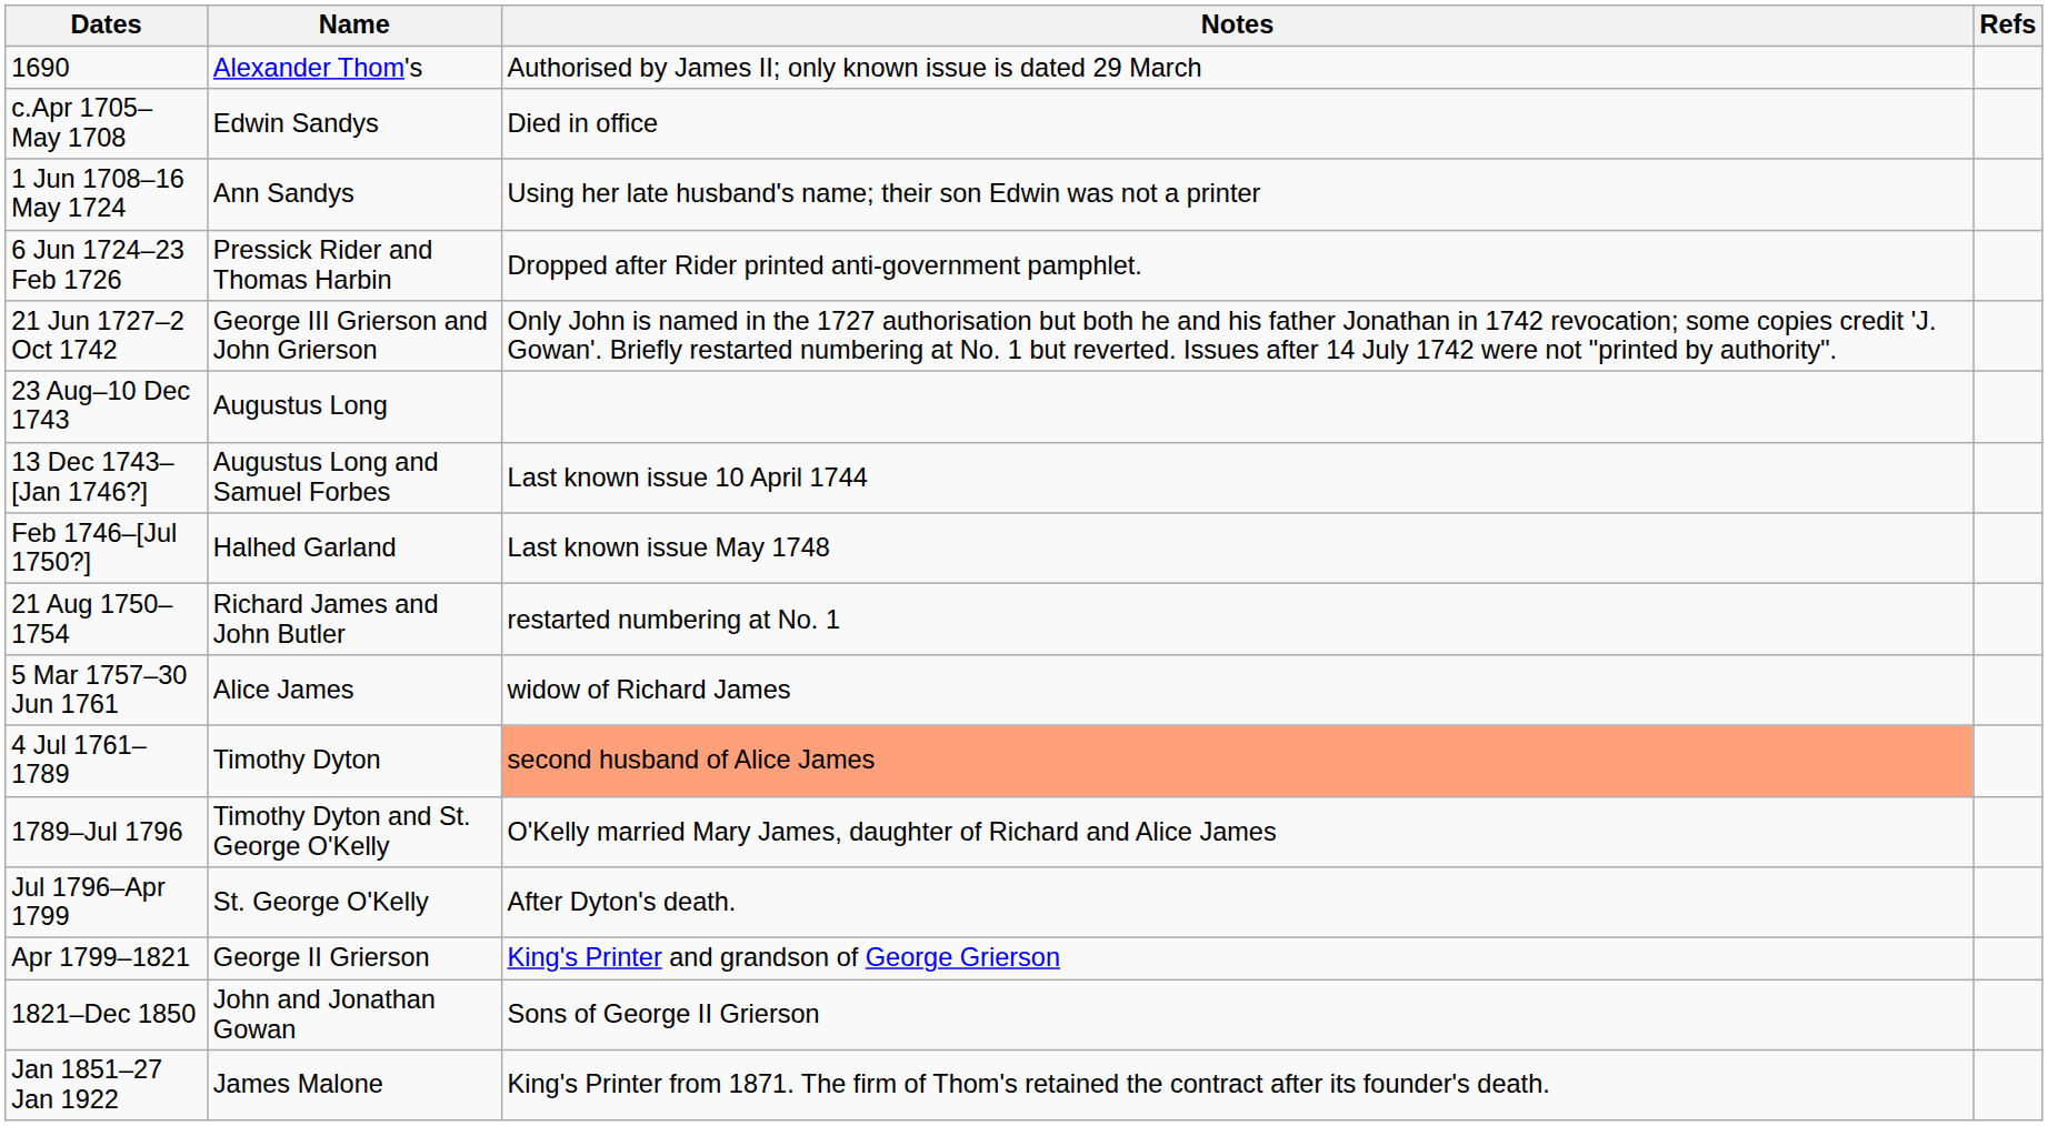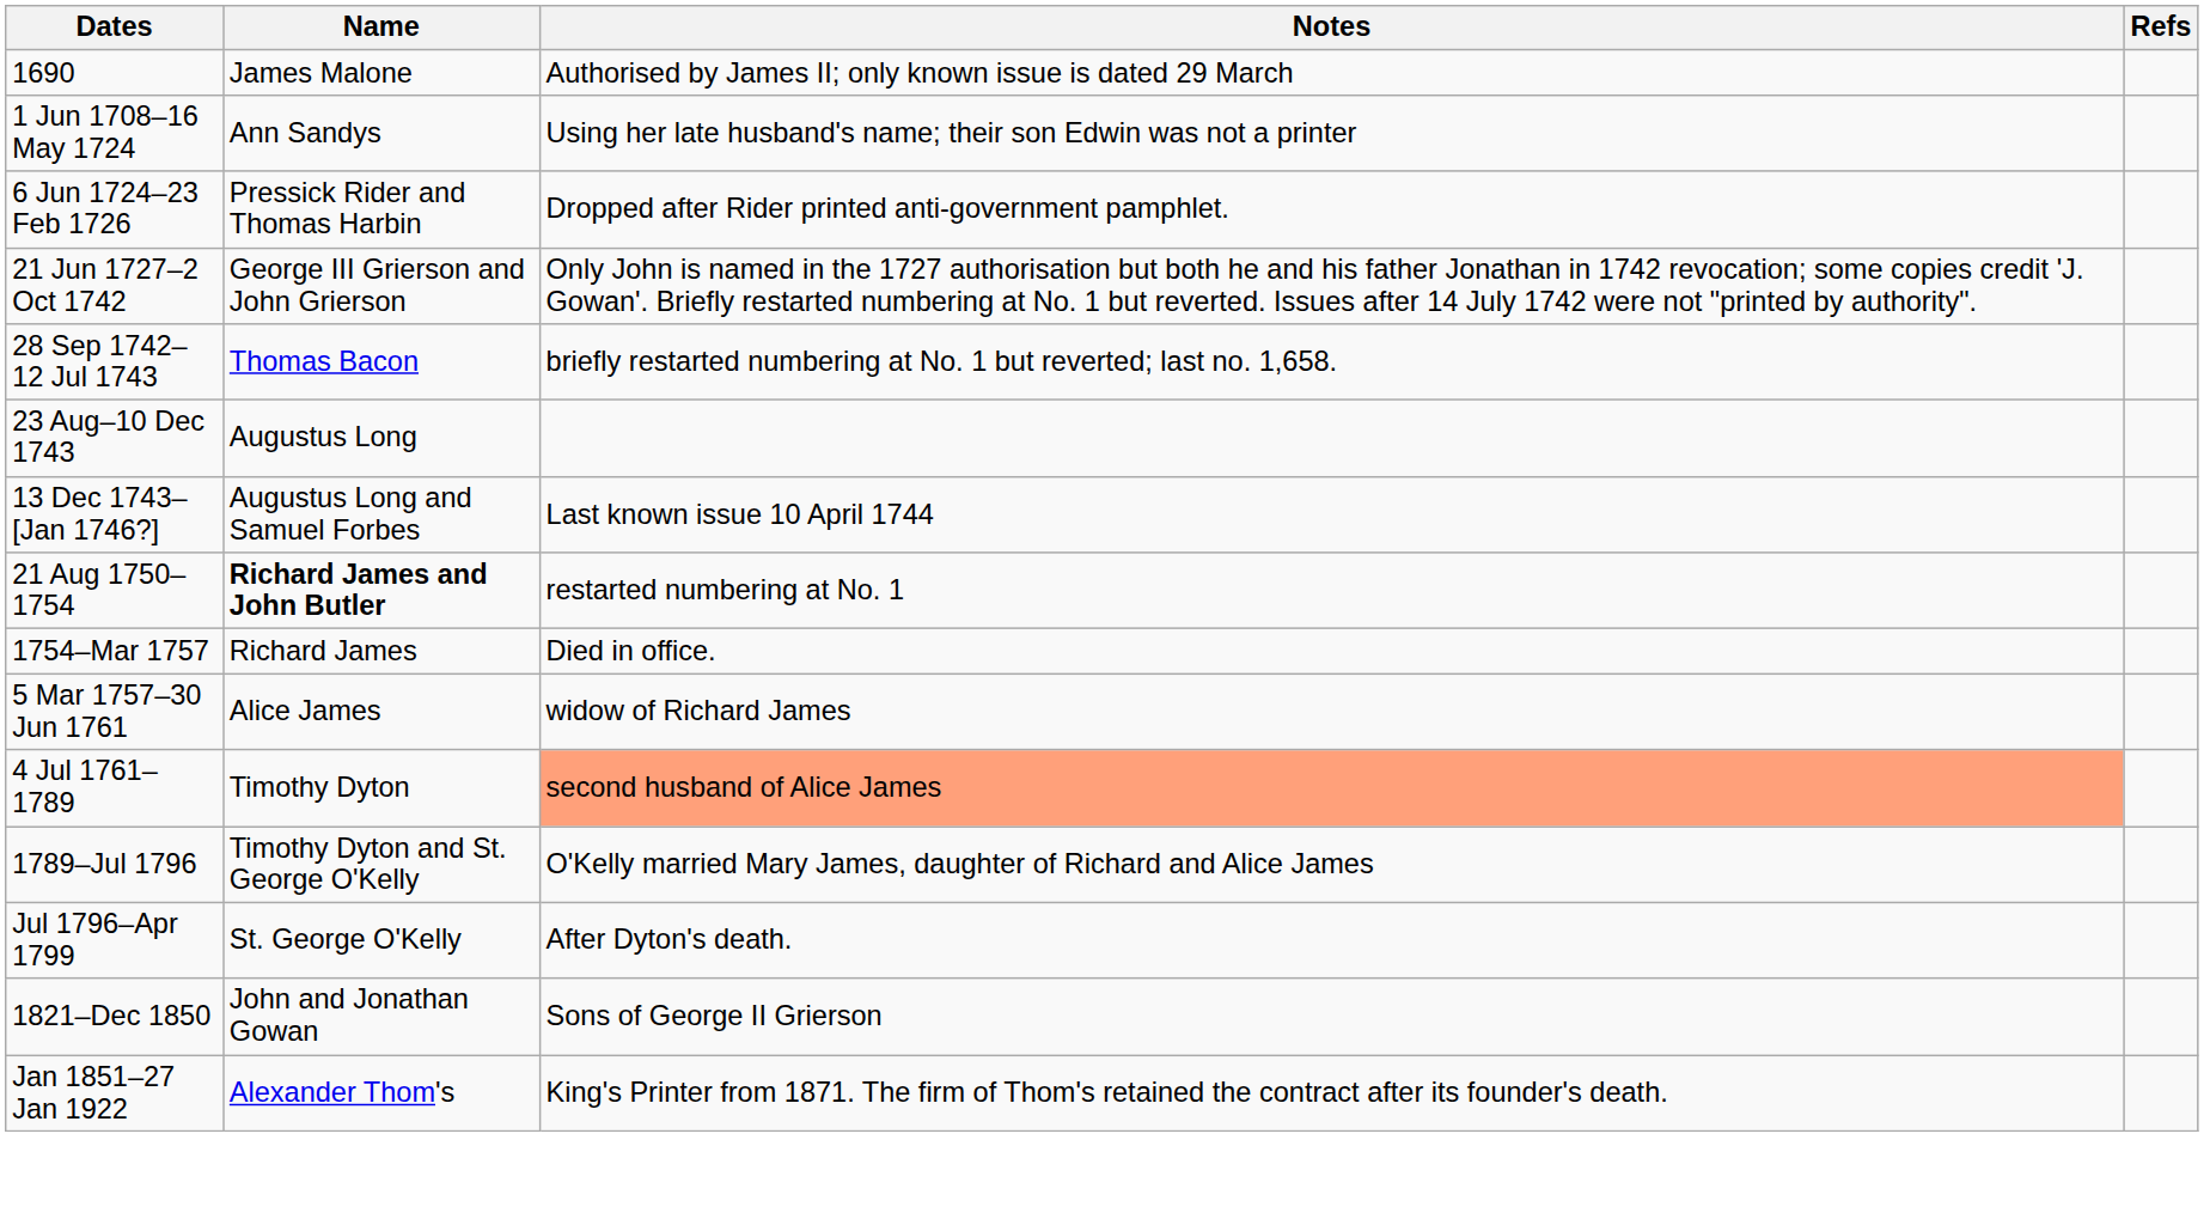1690 | Name: Alexander Thom's -> James Malone
- row: c.Apr 1705–May 1708 | Edwin Sandys | Died in office
+ row: 28 Sep 1742–12 Jul 1743 | Thomas Bacon | briefly restarted numbering at No. 1 but reverted; last no. 1,658.
- row: Feb 1746–[Jul 1750?] | Halhed Garland | Last known issue May 1748
21 Aug 1750–1754 | Name: normal -> bold
+ row: 1754–Mar 1757 | Richard James | Died in office.
- row: Apr 1799–1821 | George II Grierson | King's Printer and grandson of George Grierson
Jan 1851–27 Jan 1922 | Name: James Malone -> Alexander Thom's
